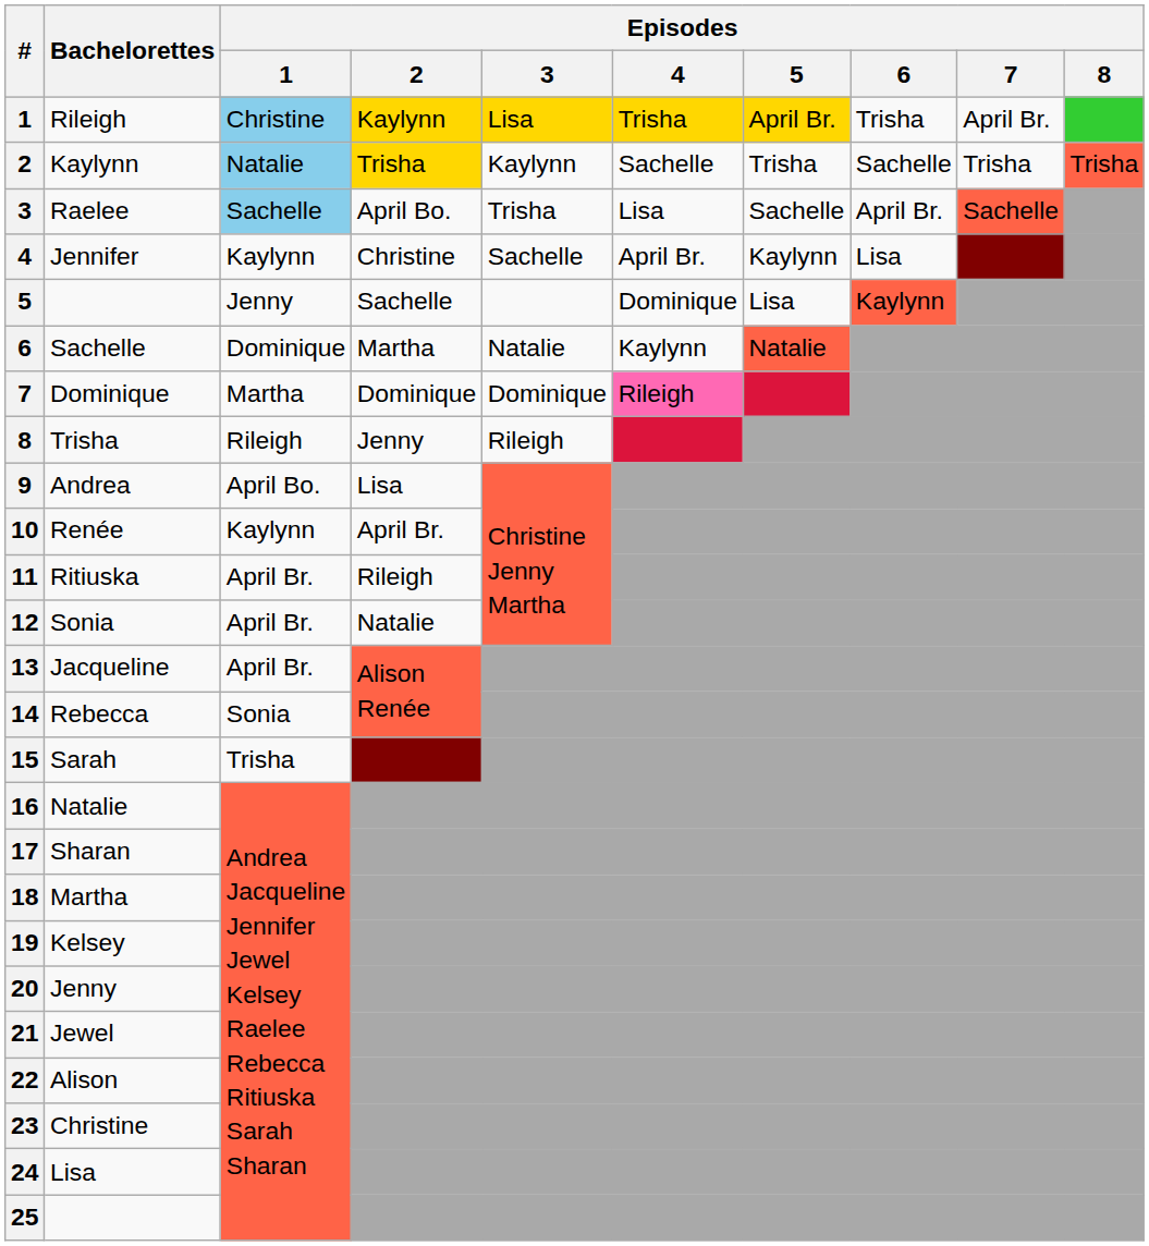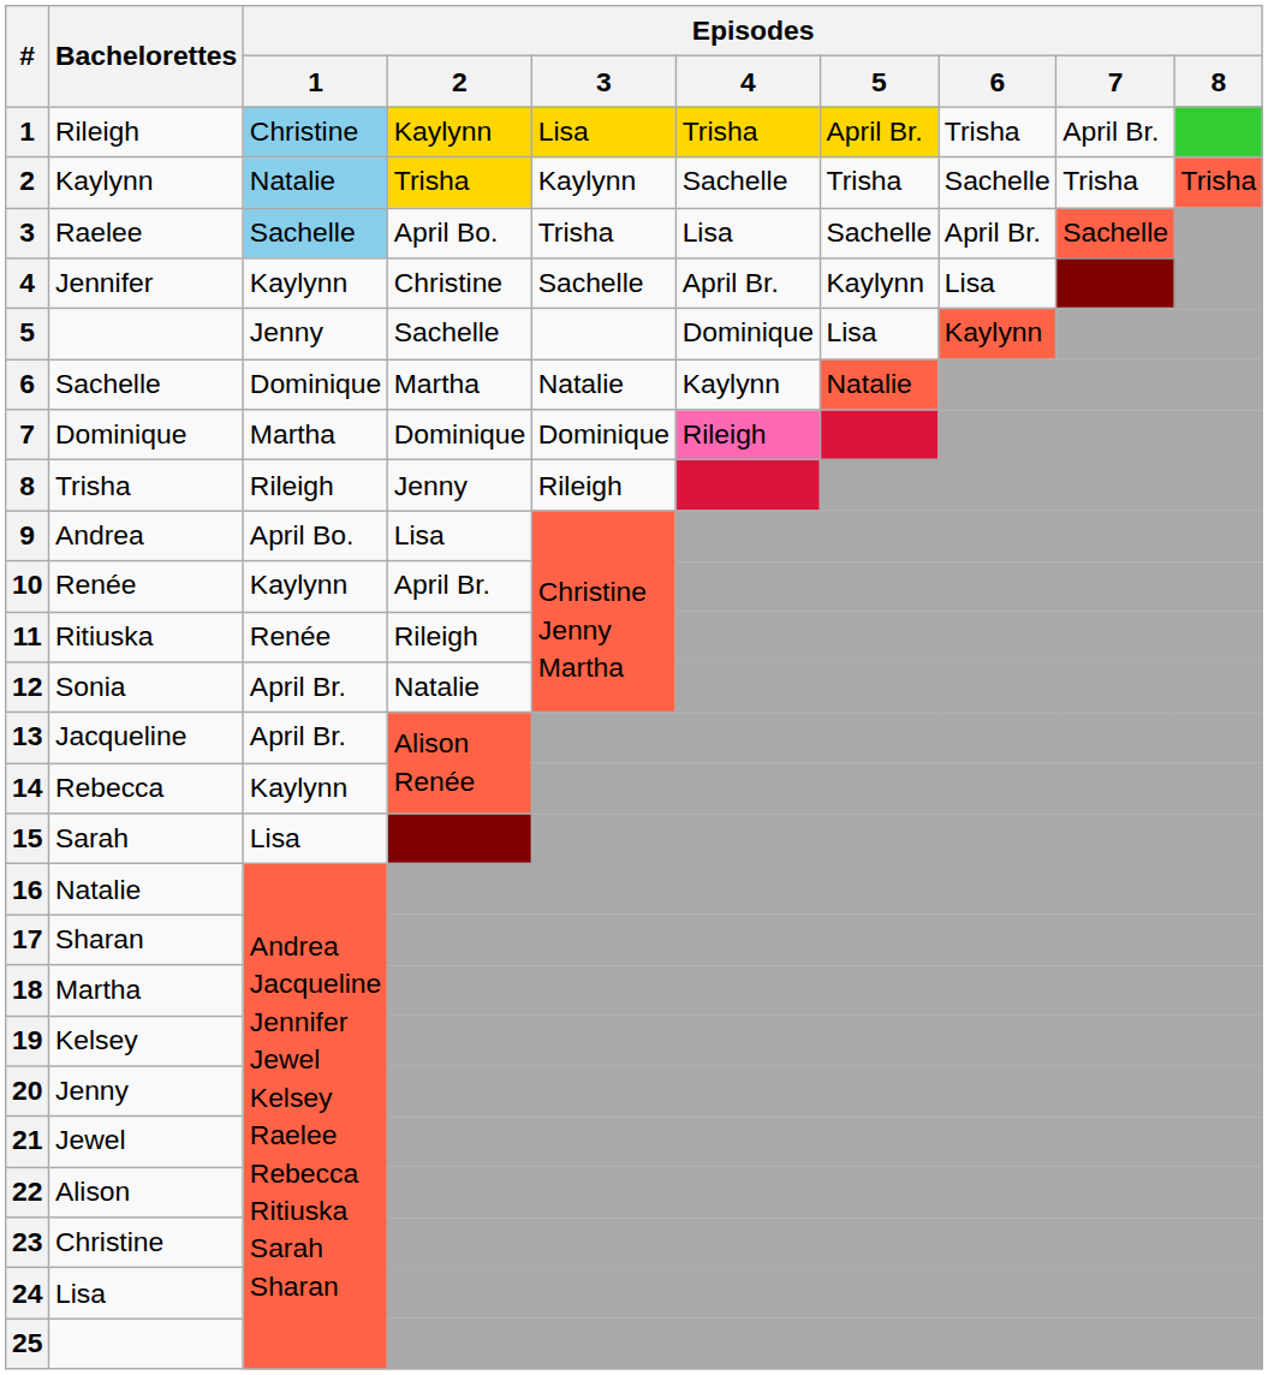11 | Episodes / 1: April Br. -> Renée
14 | Episodes / 1: Sonia -> Kaylynn
15 | Episodes / 1: Trisha -> Lisa
